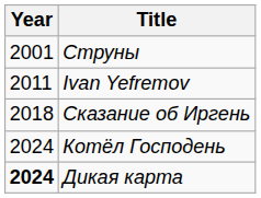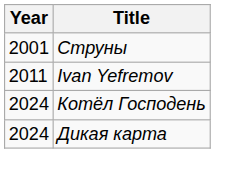- row: 2018 | Сказание об Иргень
Дикая карта | Year: bold -> normal
